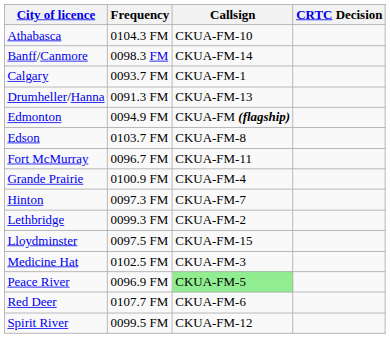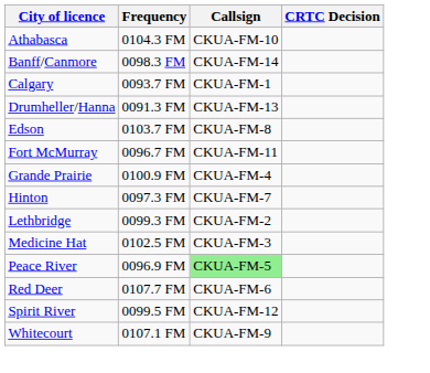- row: Edmonton | 0094.9 FM | CKUA-FM (flagship)
- row: Lloydminster | 0097.5 FM | CKUA-FM-15
+ row: Whitecourt | 0107.1 FM | CKUA-FM-9
